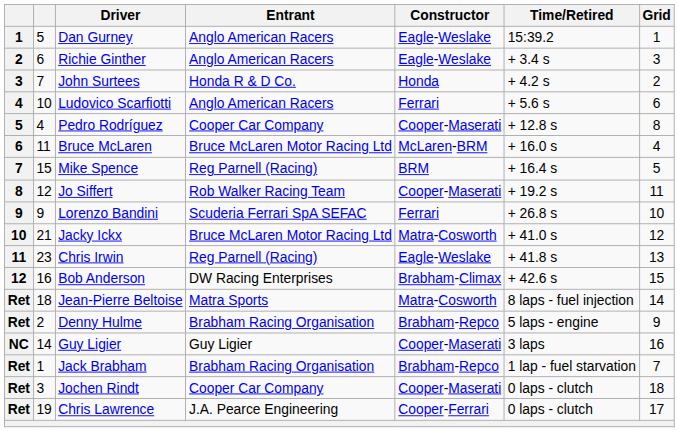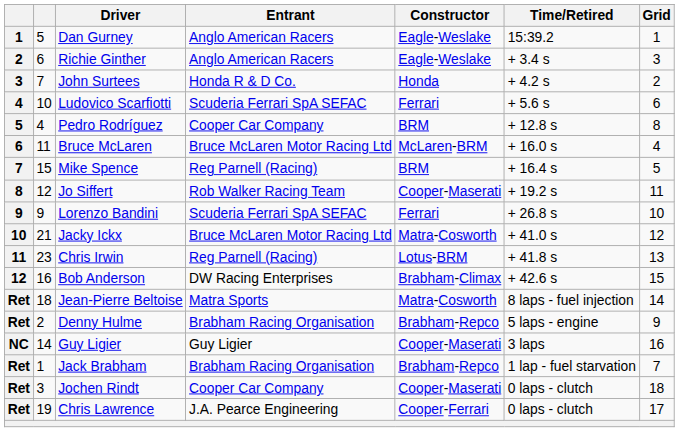Ludovico Scarfiotti | Entrant: Anglo American Racers -> Scuderia Ferrari SpA SEFAC
Pedro Rodríguez | Constructor: Cooper-Maserati -> BRM
Chris Irwin | Constructor: Eagle-Weslake -> Lotus-BRM
